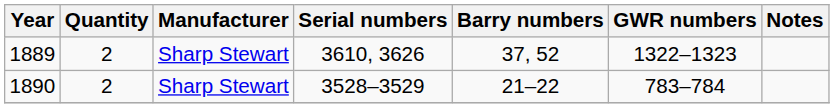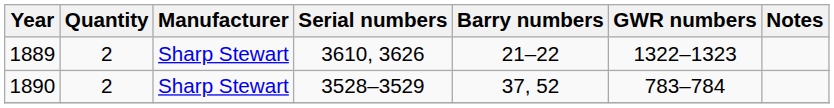1889 | Barry numbers: 37, 52 -> 21–22
1890 | Barry numbers: 21–22 -> 37, 52
